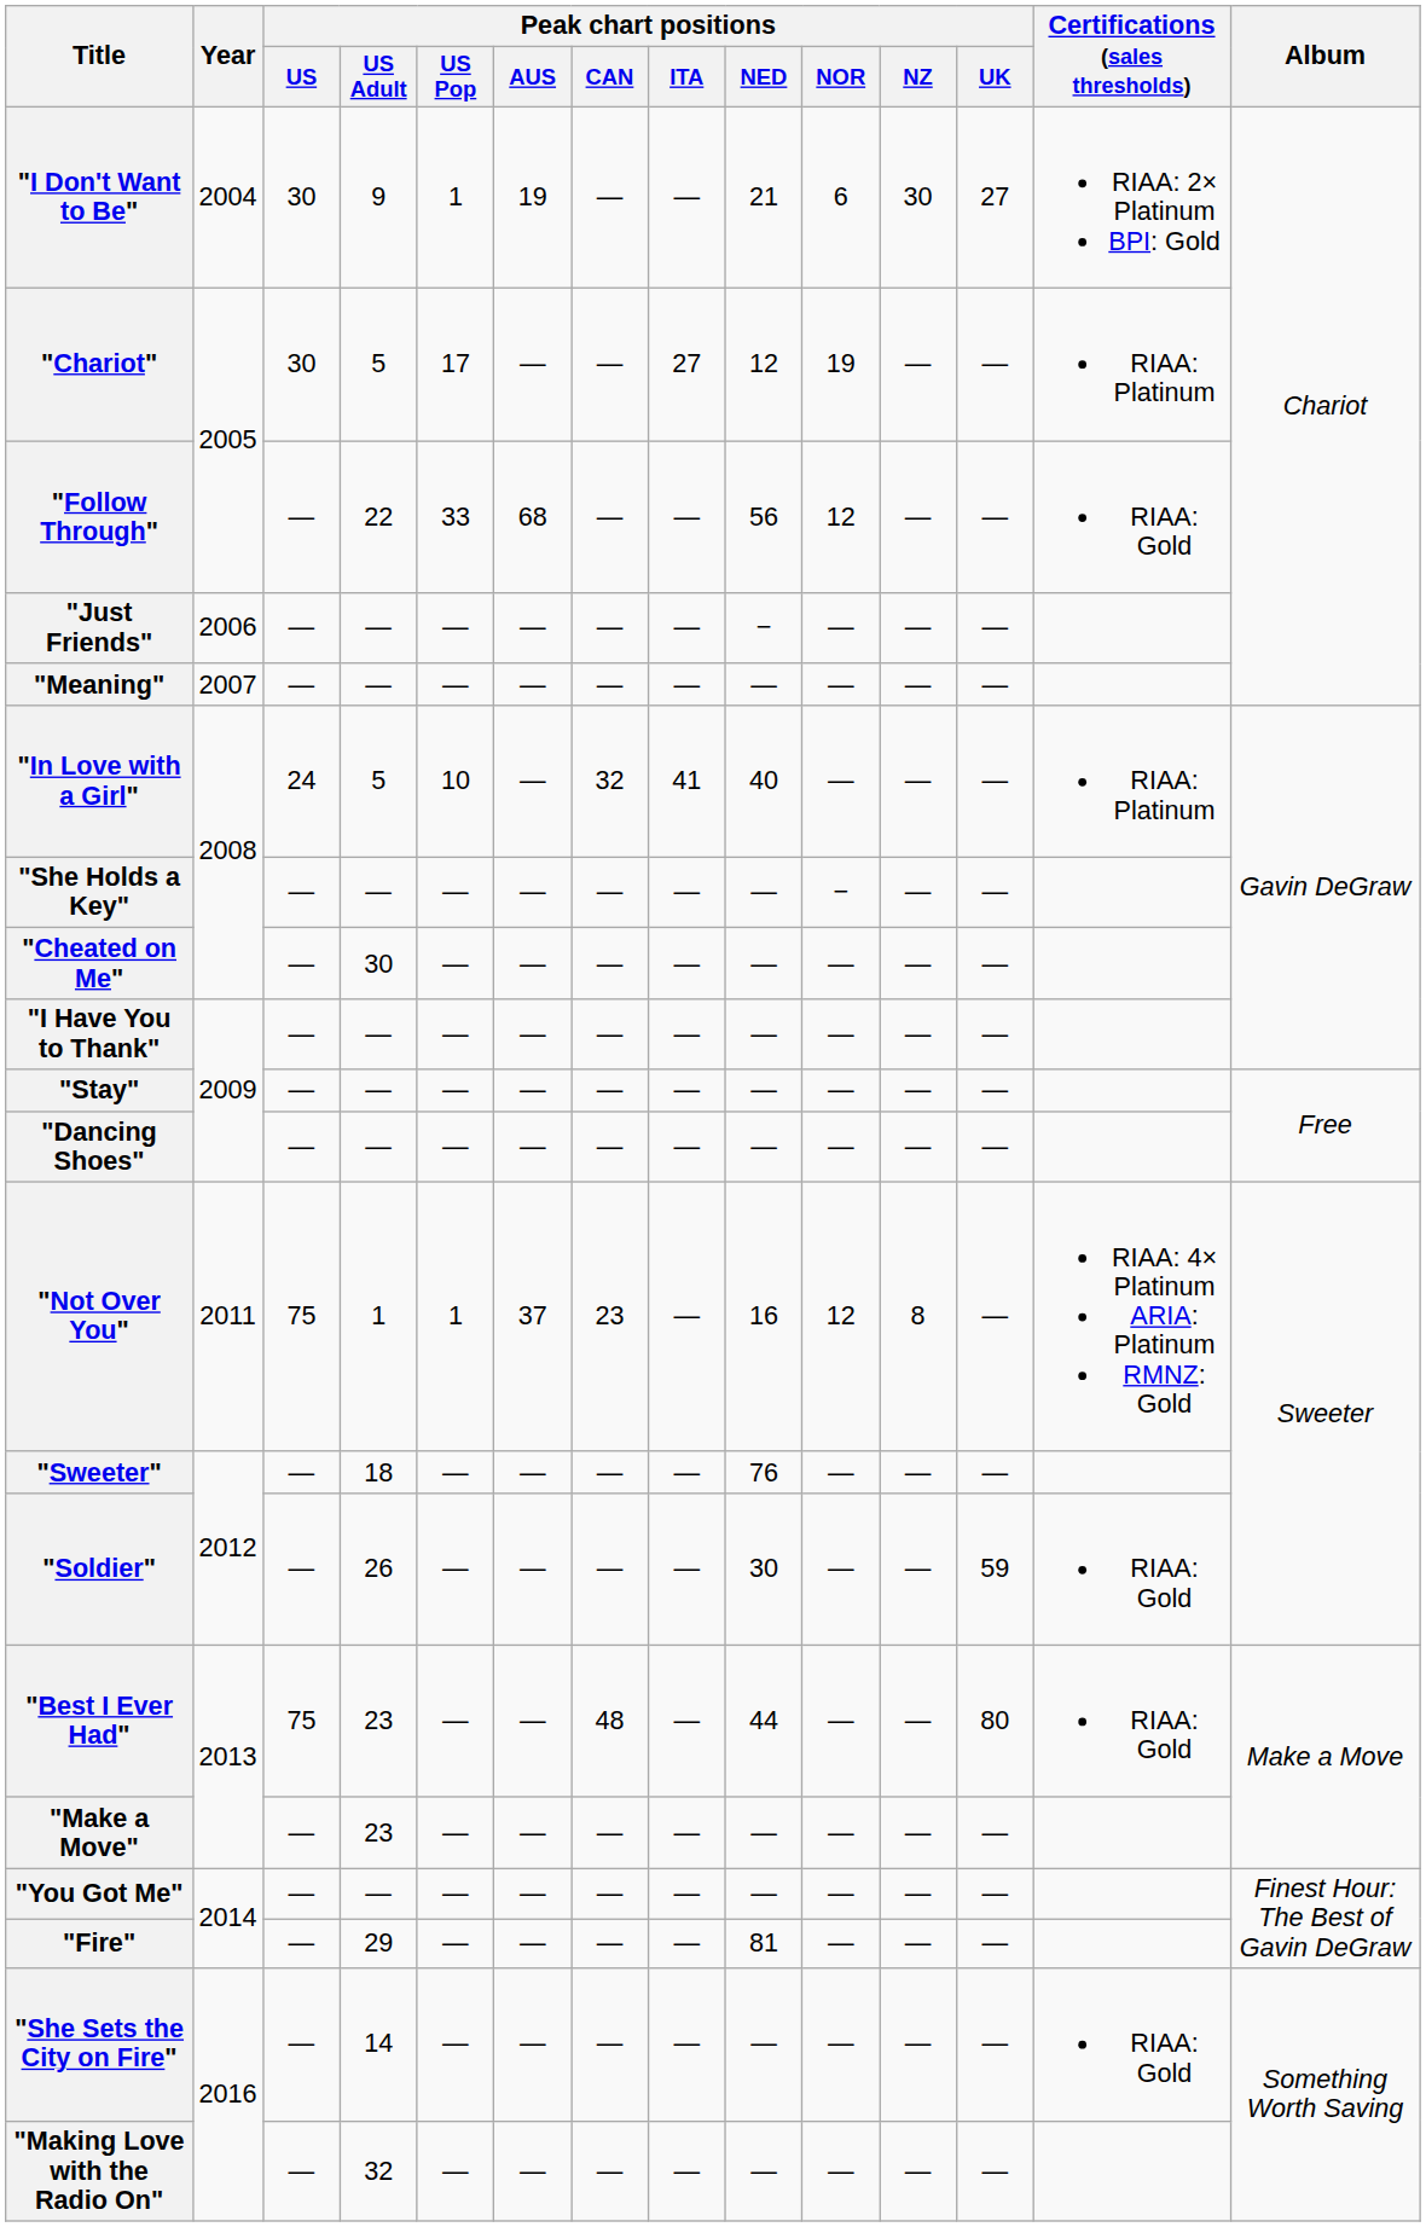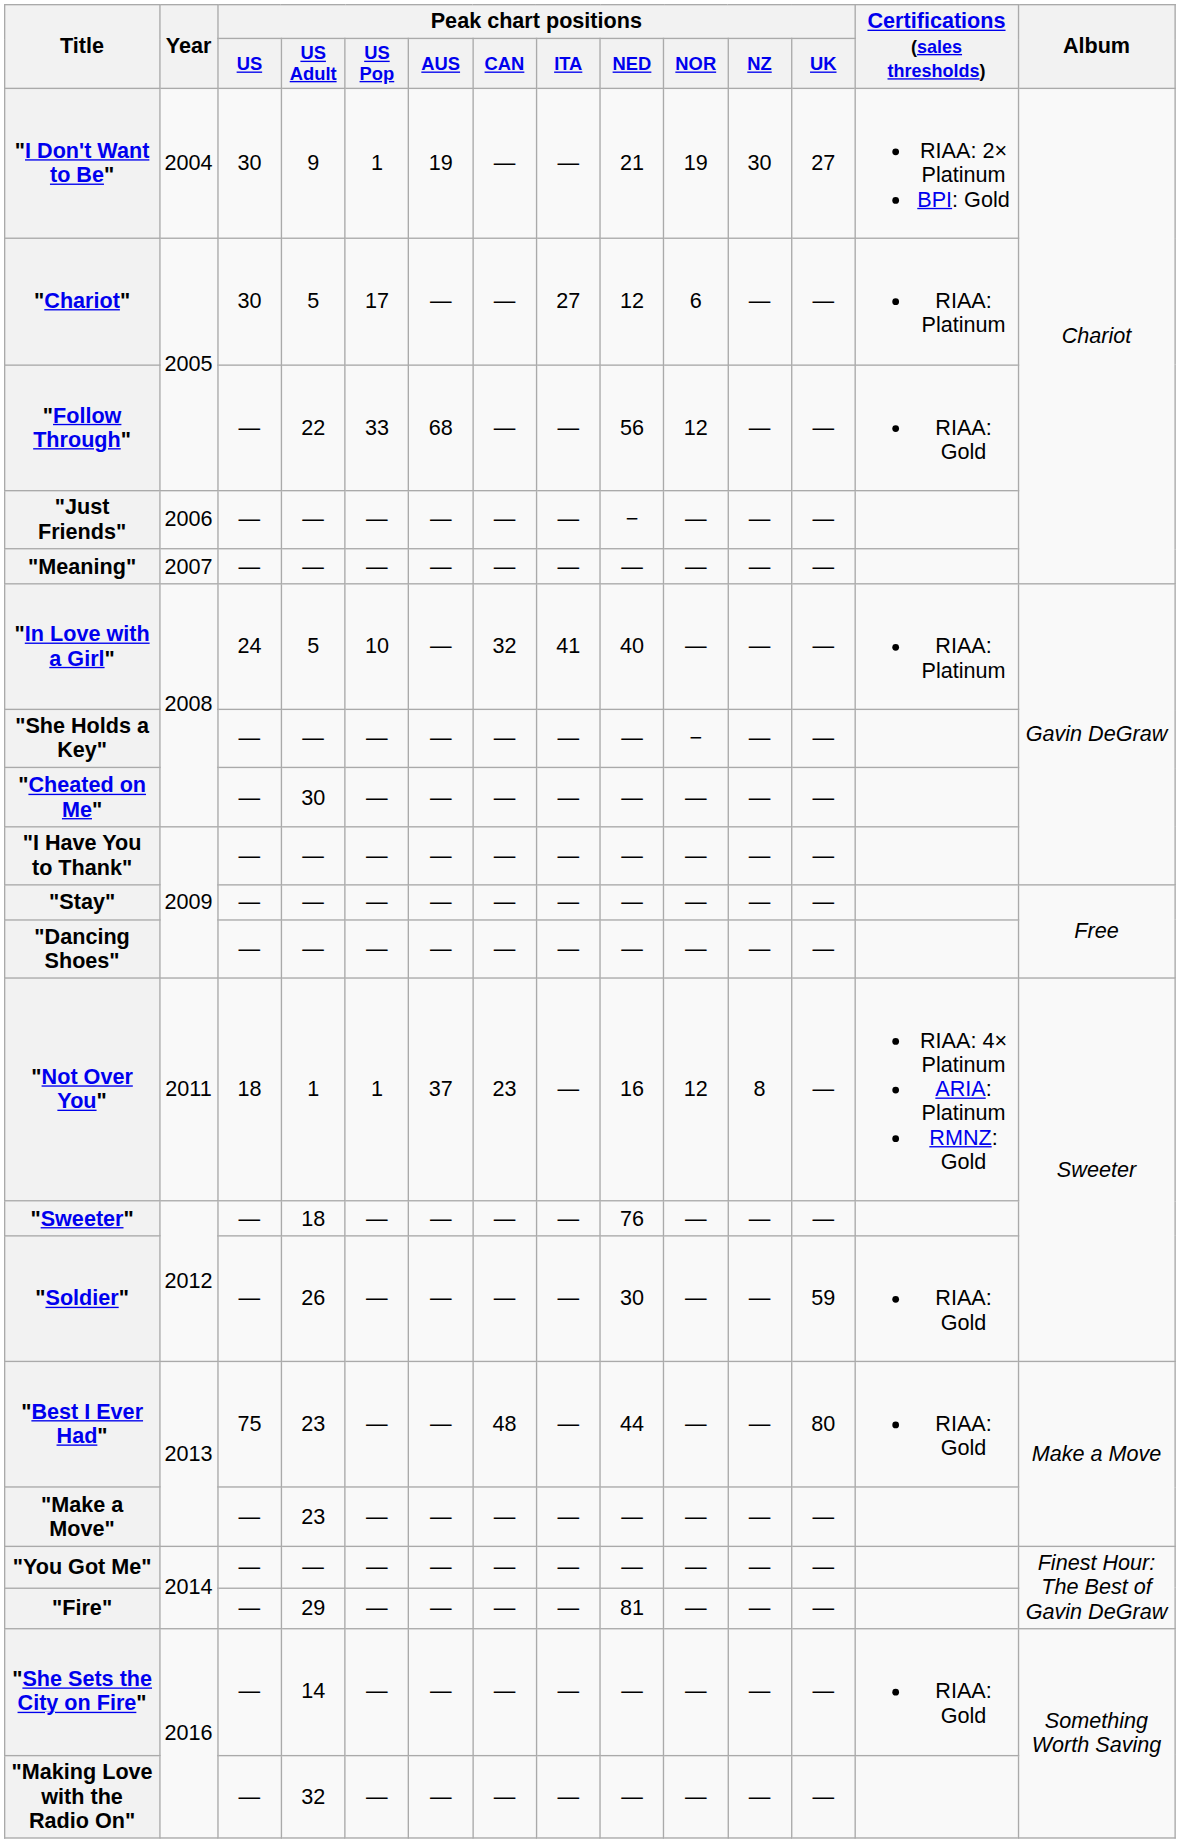"I Don't Want to Be" | Peak chart positions / NOR: 6 -> 19
"Chariot" | Peak chart positions / NOR: 19 -> 6
"Not Over You" | Peak chart positions / US: 75 -> 18
